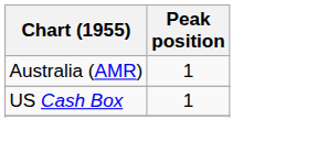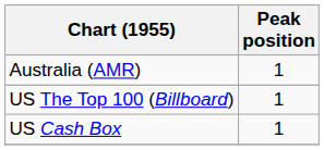+ row: US The Top 100 (Billboard) | 1
